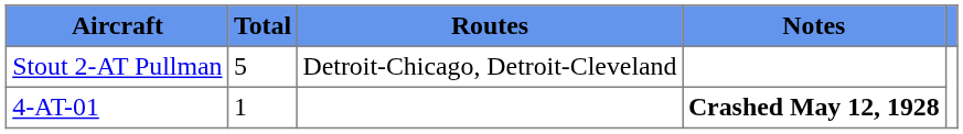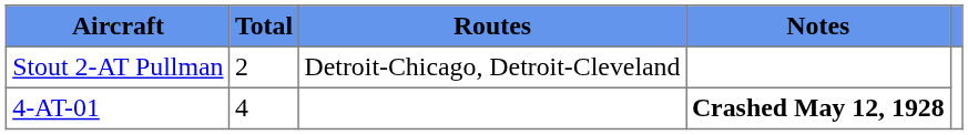Stout 2-AT Pullman | Total: 5 -> 2
4-AT-01 | Total: 1 -> 4
